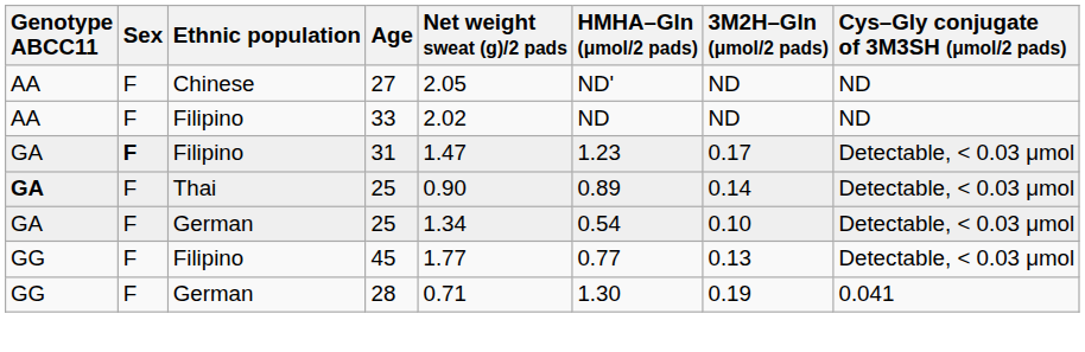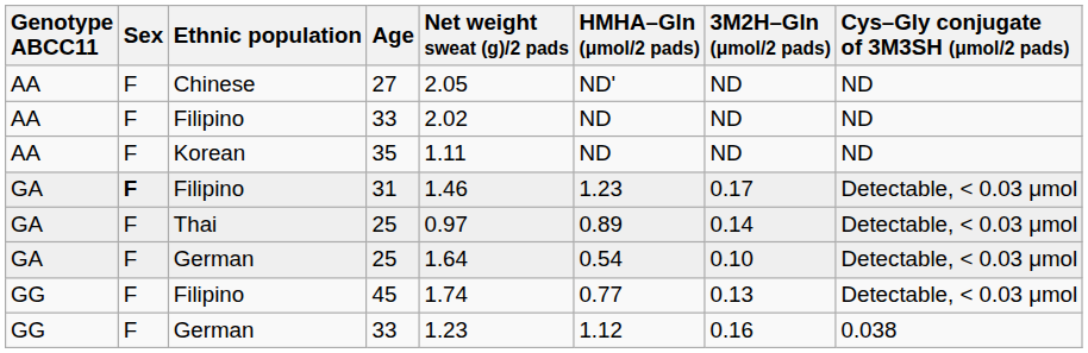+ row: AA | F | Korean | 35 | 1.11 | ND | ND | ND
31 | Net weight sweat (g)/2 pads: 1.47 -> 1.46
Thai / 25 | Genotype ABCC11: bold -> normal
Thai / 25 | Net weight sweat (g)/2 pads: 0.90 -> 0.97
German / 25 | Net weight sweat (g)/2 pads: 1.34 -> 1.64
45 | Net weight sweat (g)/2 pads: 1.77 -> 1.74
- row: GG | F | German | 28 | 0.71 | 1.30 | 0.19 | 0.041
+ row: GG | F | German | 33 | 1.23 | 1.12 | 0.16 | 0.038
